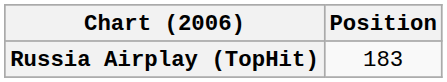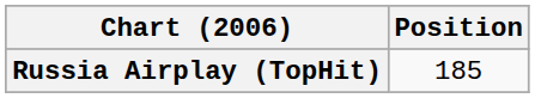Russia Airplay (TopHit) | Position: 183 -> 185
